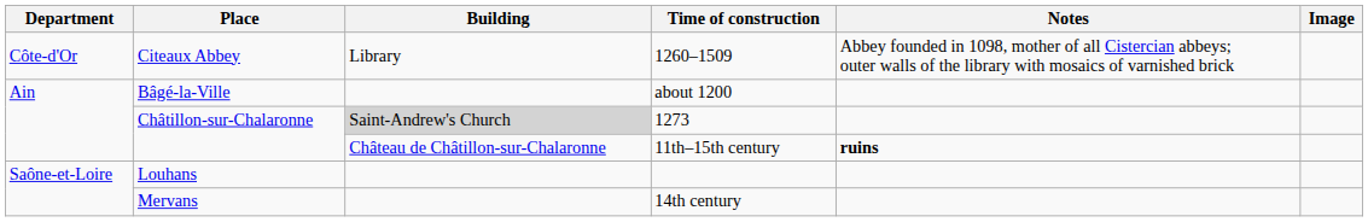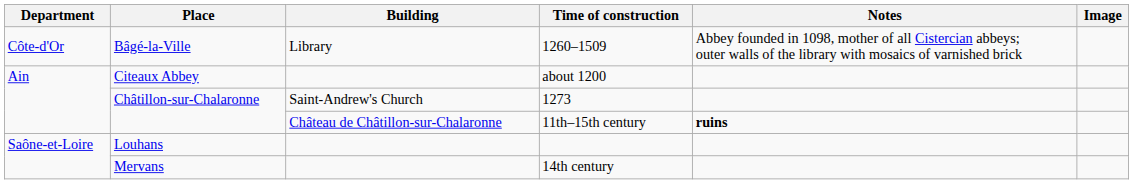1260–1509 | Place: Citeaux Abbey -> Bâgé-la-Ville
about 1200 | Place: Bâgé-la-Ville -> Citeaux Abbey
1273 | Building: lightgrey background -> no background
